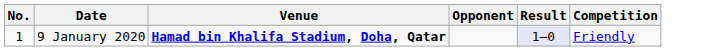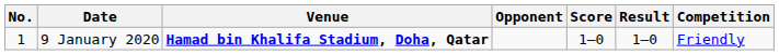+ column: Score | 1–0
9 January 2020 | Result: lavender background -> no background
